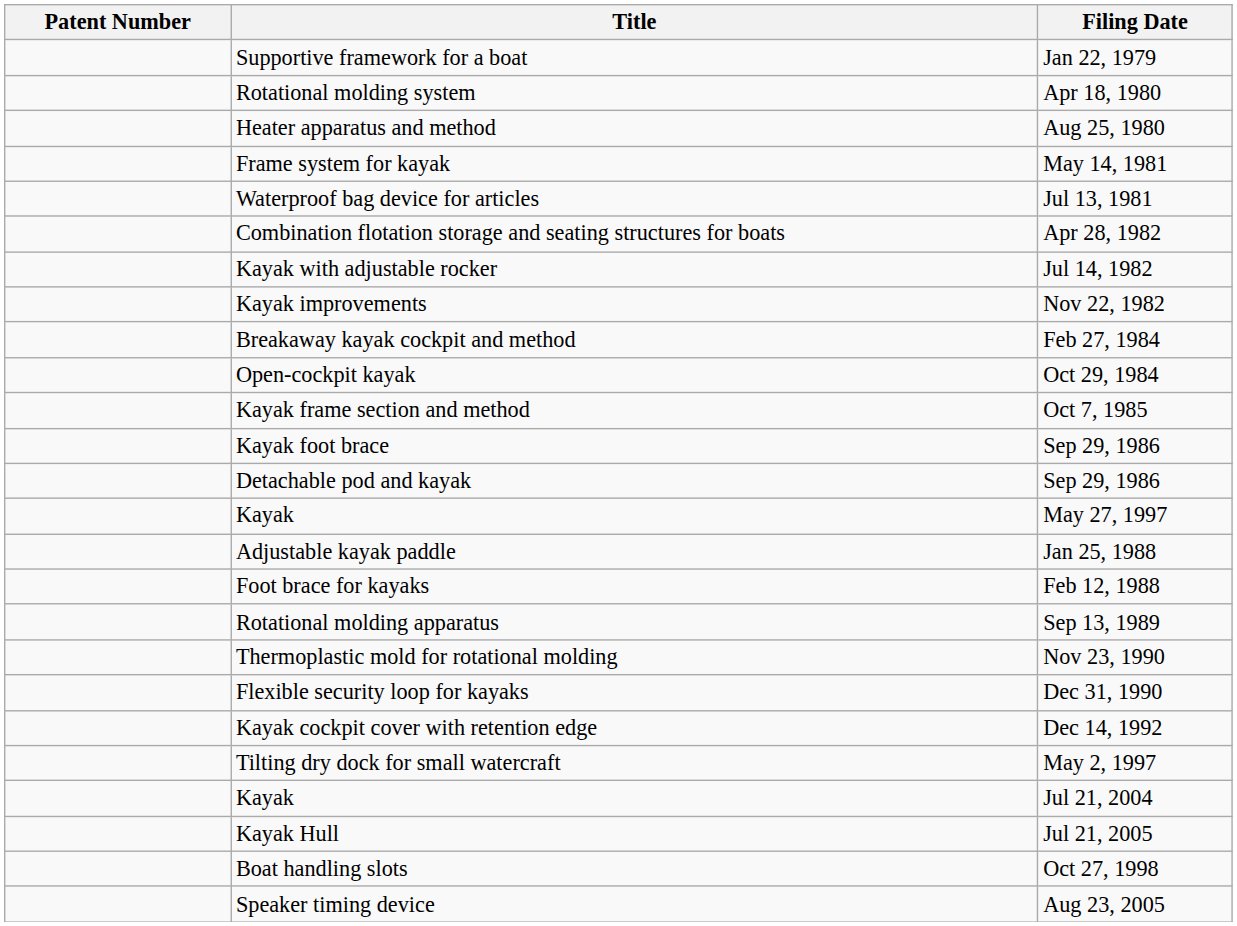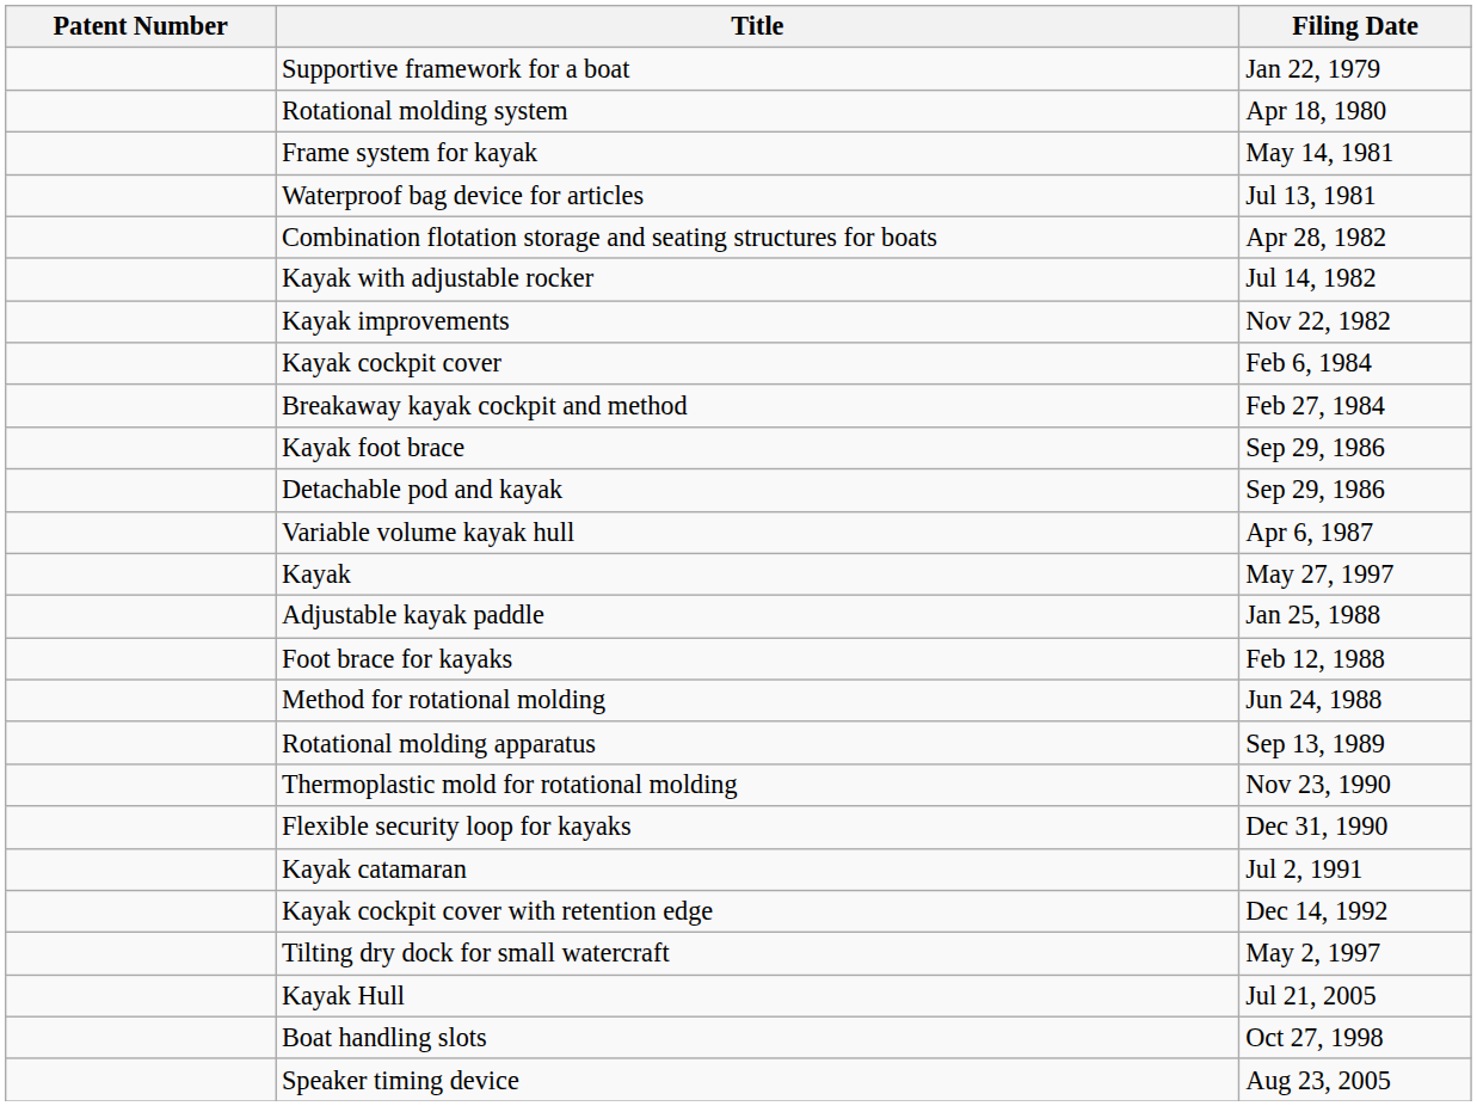- row: Heater apparatus and method | Aug 25, 1980
+ row: Kayak cockpit cover | Feb 6, 1984
- row: Open-cockpit kayak | Oct 29, 1984
- row: Kayak frame section and method | Oct 7, 1985
+ row: Variable volume kayak hull | Apr 6, 1987
+ row: Method for rotational molding | Jun 24, 1988
+ row: Kayak catamaran | Jul 2, 1991
- row: Kayak | Jul 21, 2004
